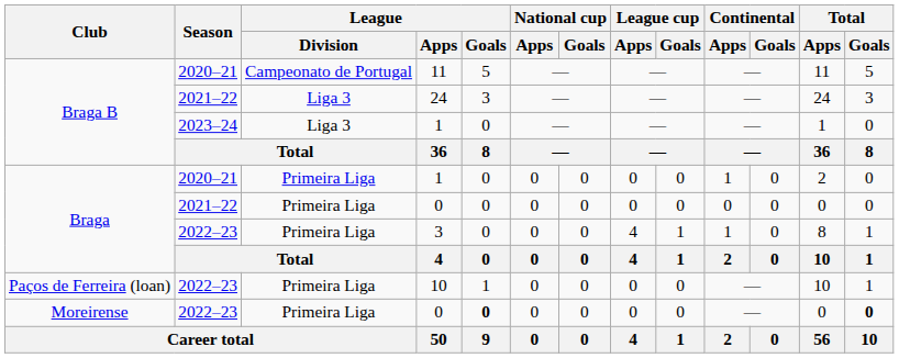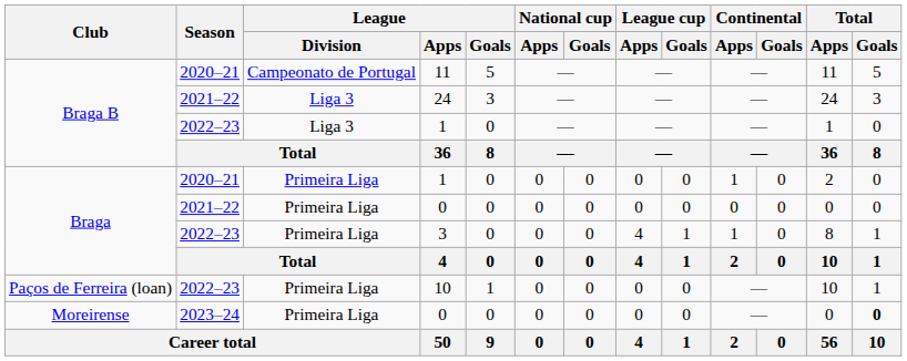Braga B / 1 | Season: 2023–24 -> 2022–23
Moreirense / 0 | Season: 2022–23 -> 2023–24
Moreirense / 0 | League / Goals: bold -> normal
